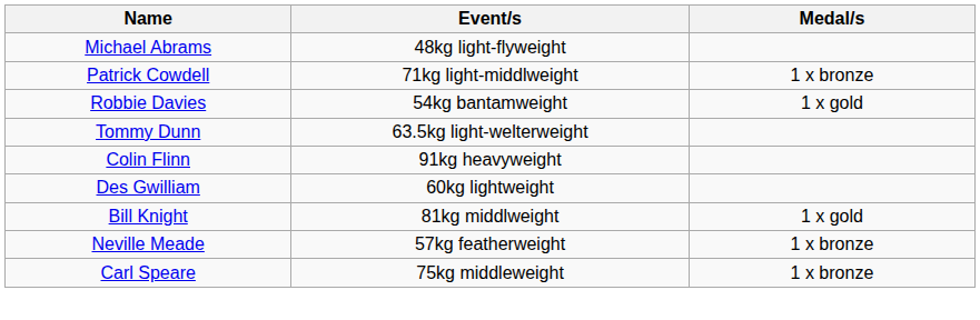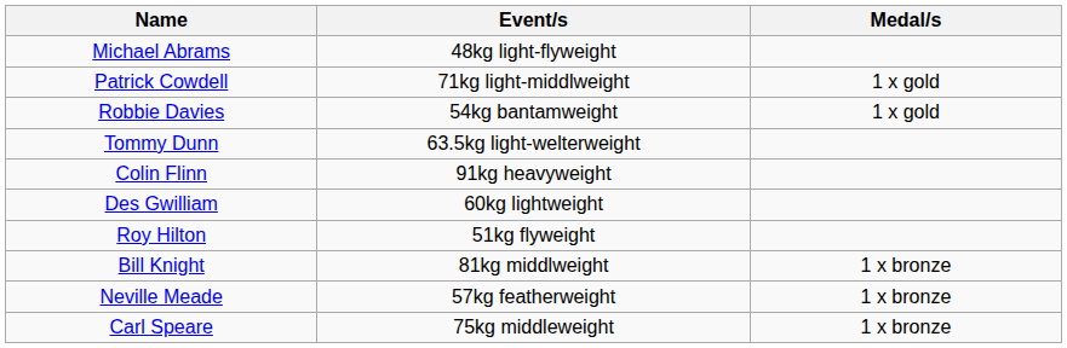Patrick Cowdell | Medal/s: 1 x bronze -> 1 x gold
+ row: Roy Hilton | 51kg flyweight
Bill Knight | Medal/s: 1 x gold -> 1 x bronze
